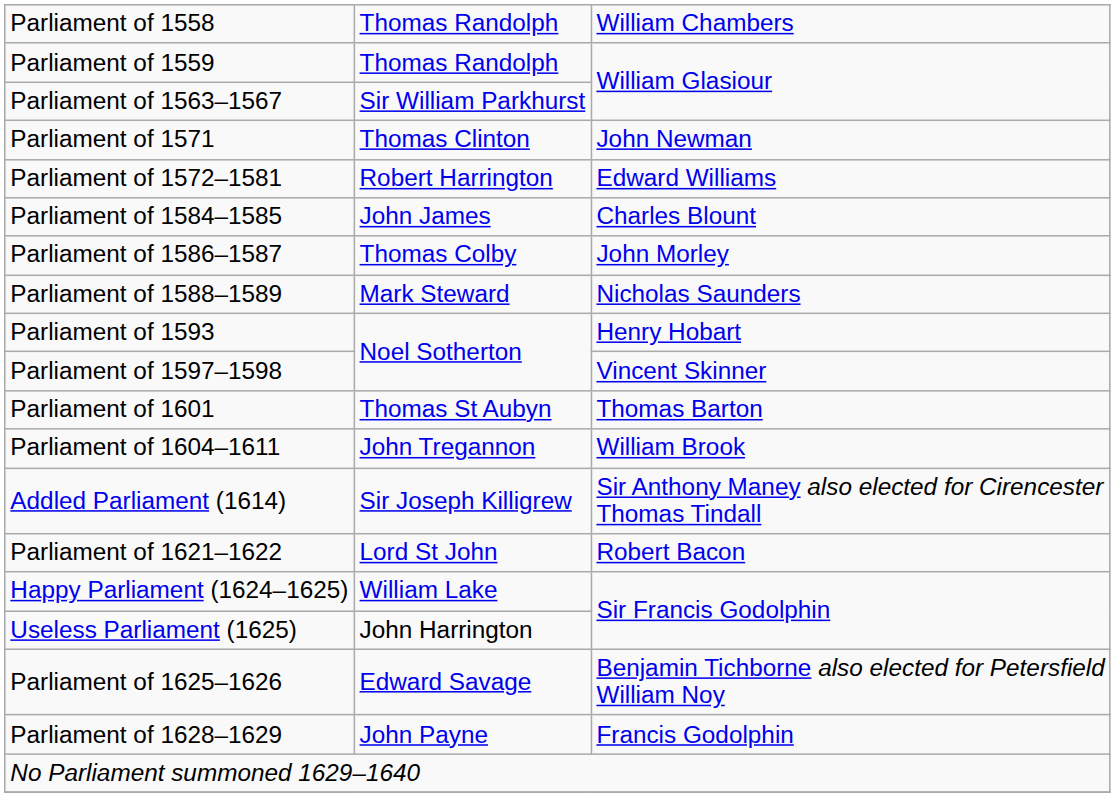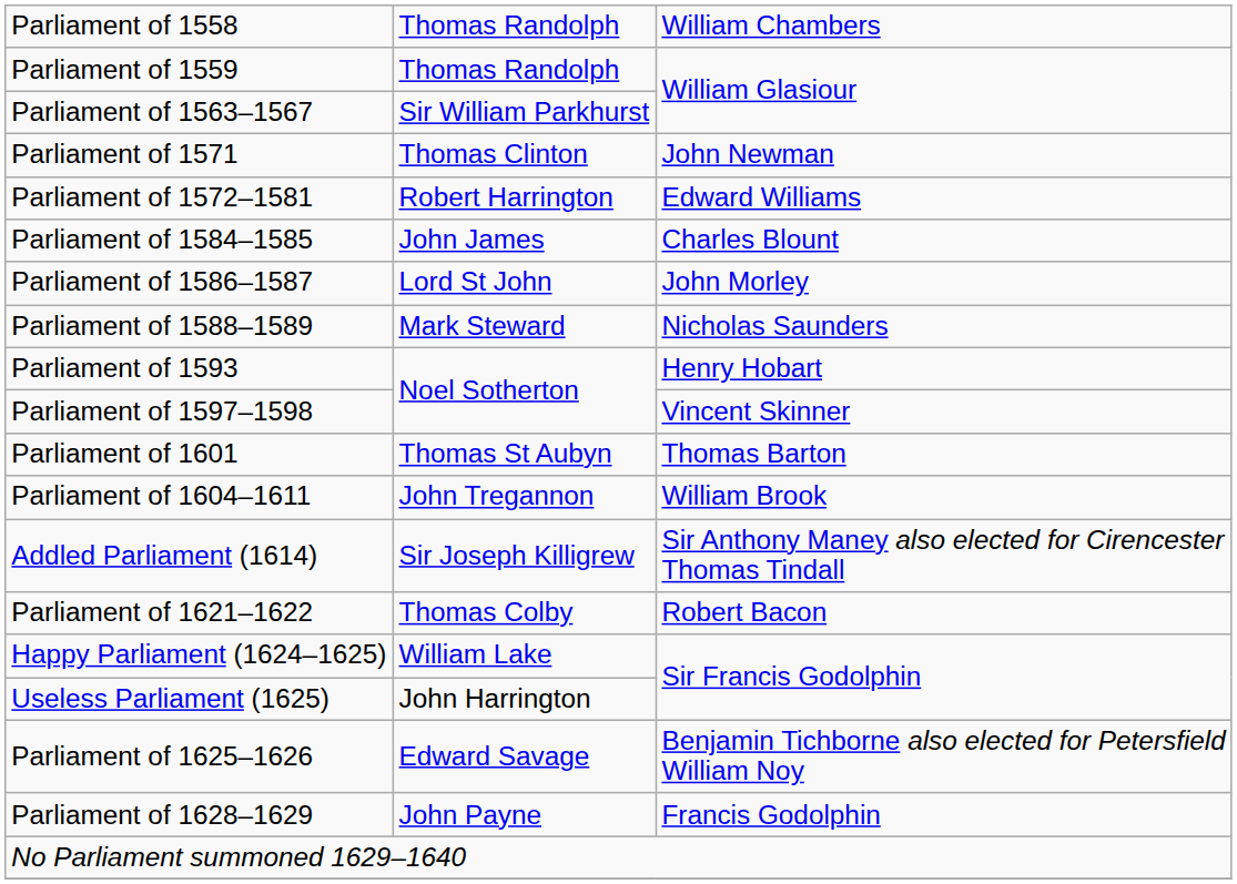Parliament of 1586–1587 | column 2: Thomas Colby -> Lord St John
Parliament of 1621–1622 | column 2: Lord St John -> Thomas Colby
